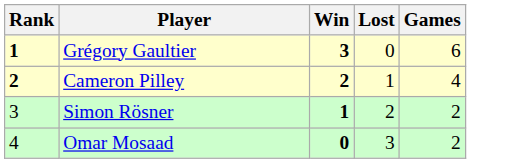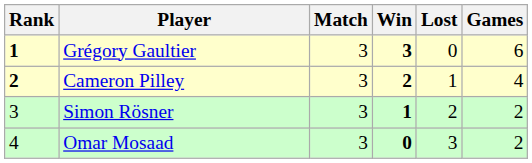+ column: Match | 3 | 3 | 3 | 3
